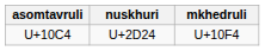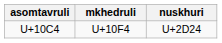columns swapped: nuskhuri <-> mkhedruli
